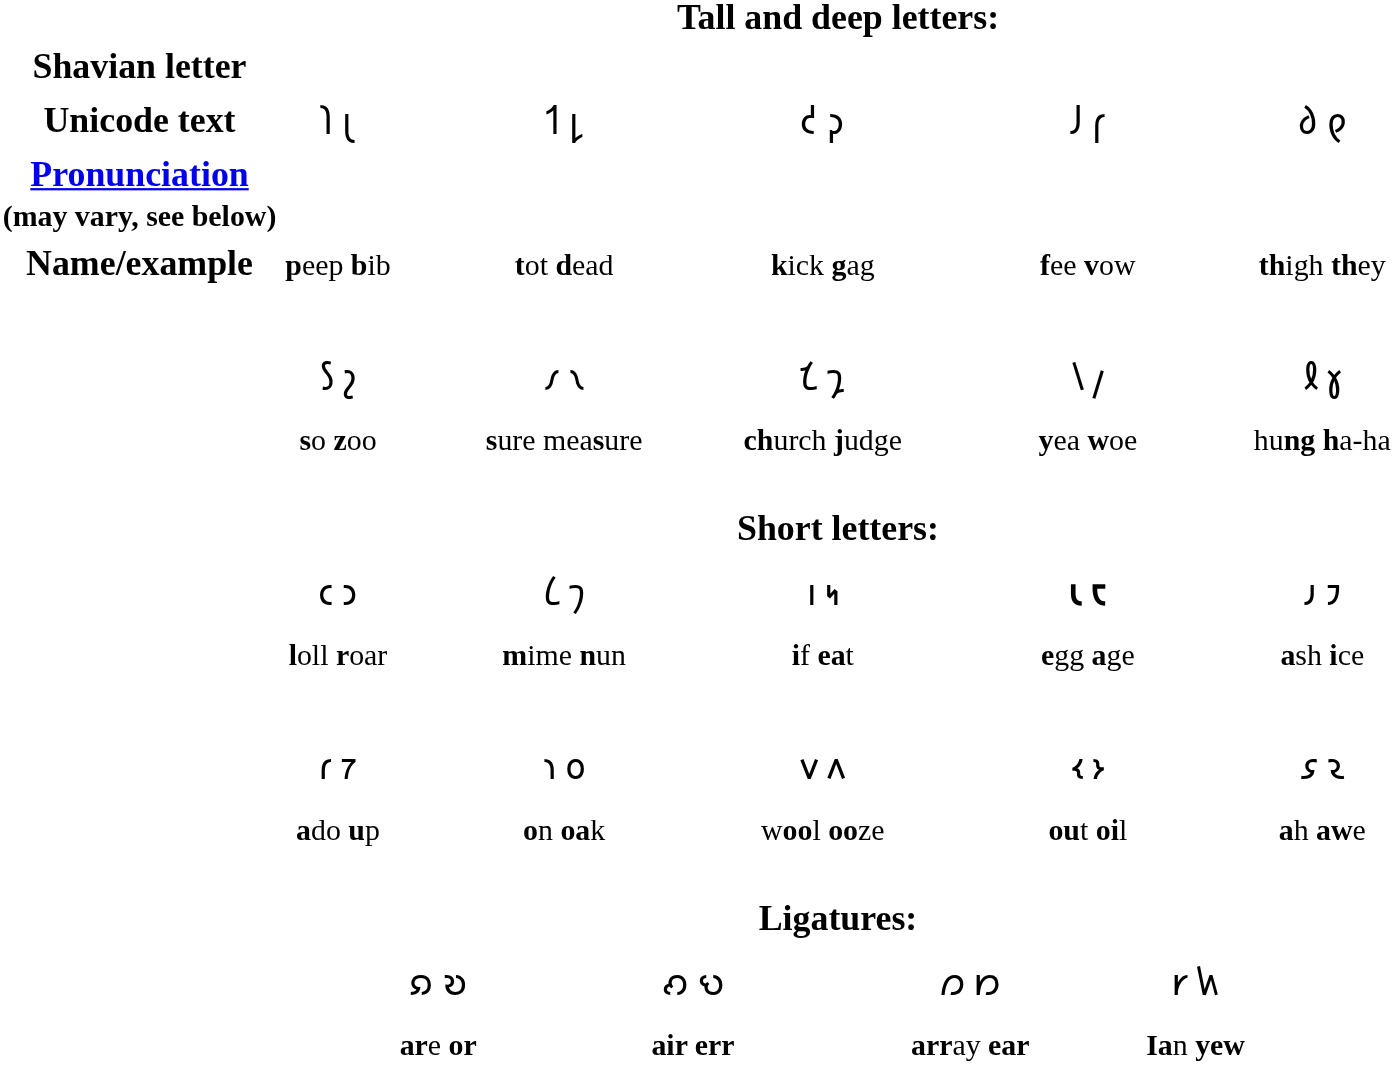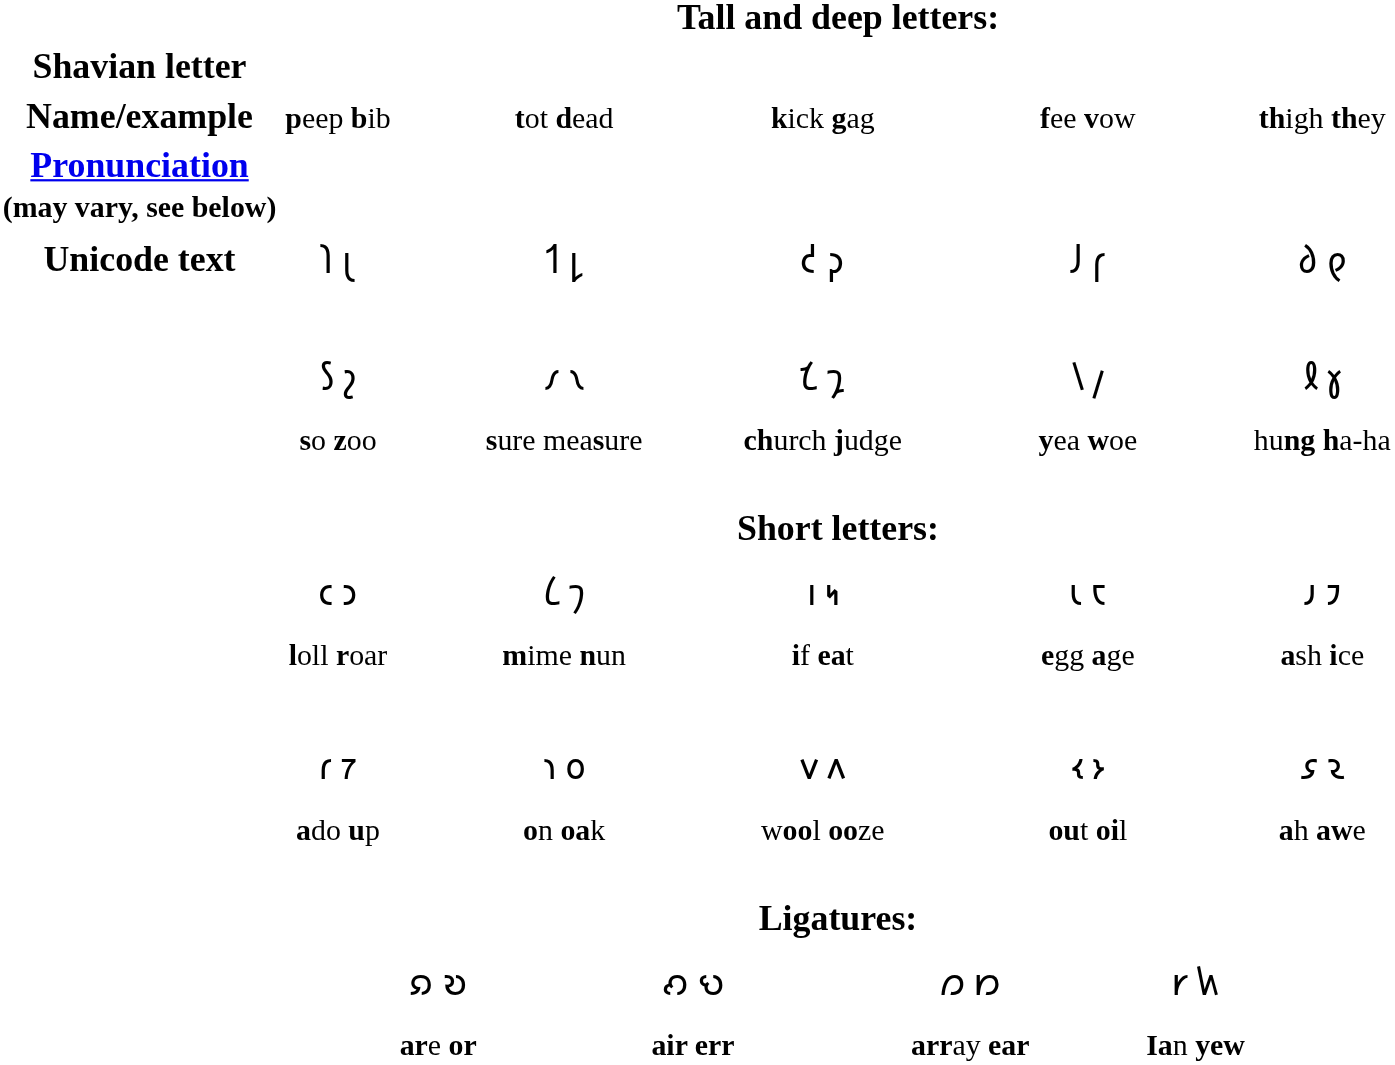rows swapped: 𐑐 𐑚 <-> peep bib
𐑤 𐑮 | column 8: bold -> normal
